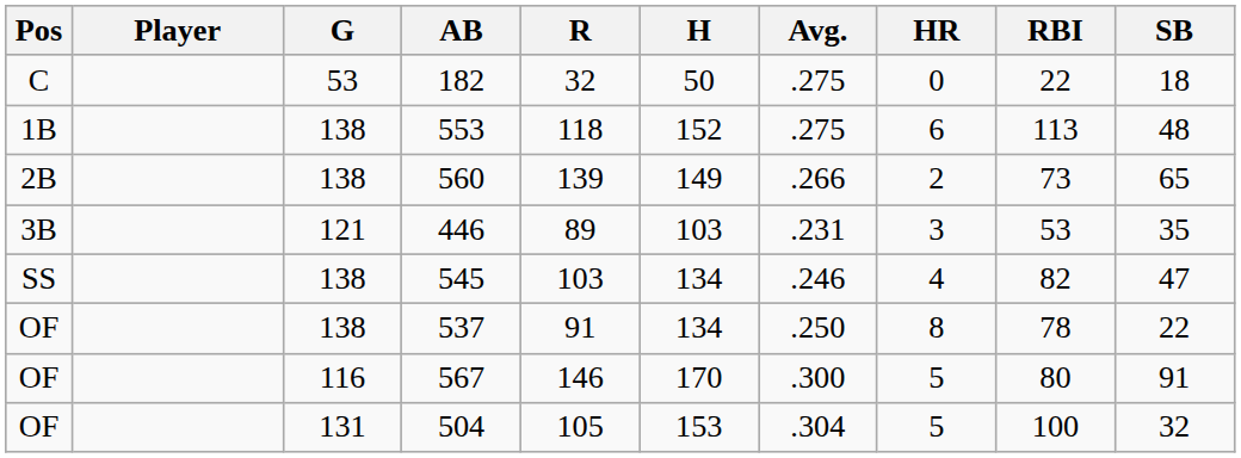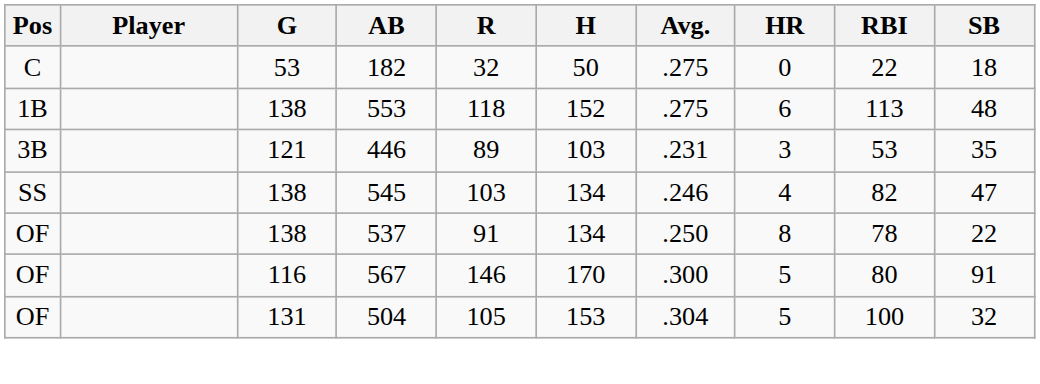- row: 2B | 138 | 560 | 139 | 149 | .266 | 2 | 73 | 65
